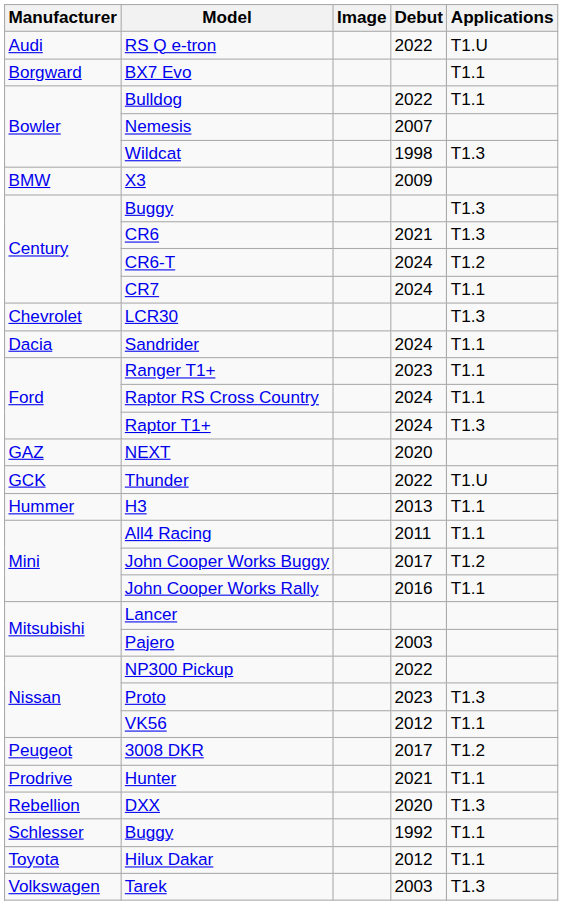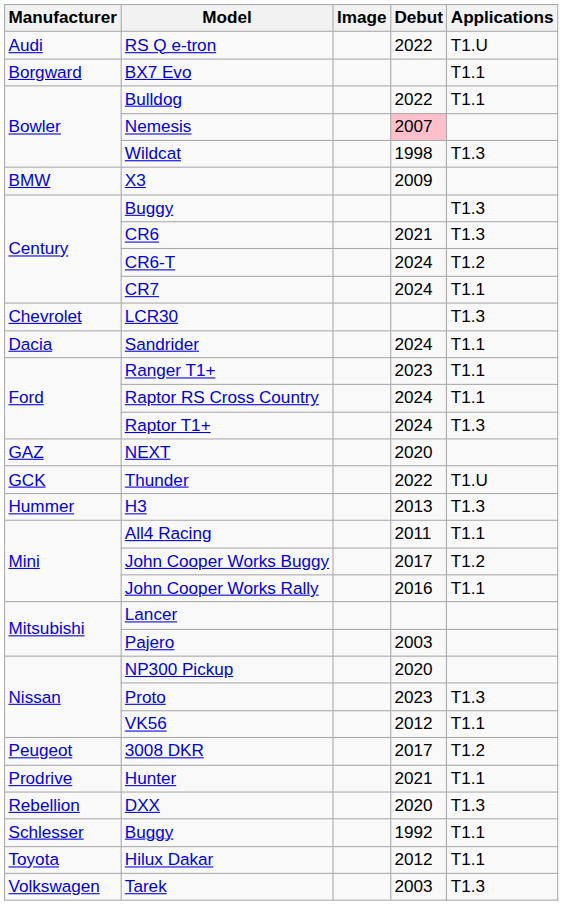Nemesis | Debut: no background -> pink background
H3 | Applications: T1.1 -> T1.3
NP300 Pickup | Debut: 2022 -> 2020
